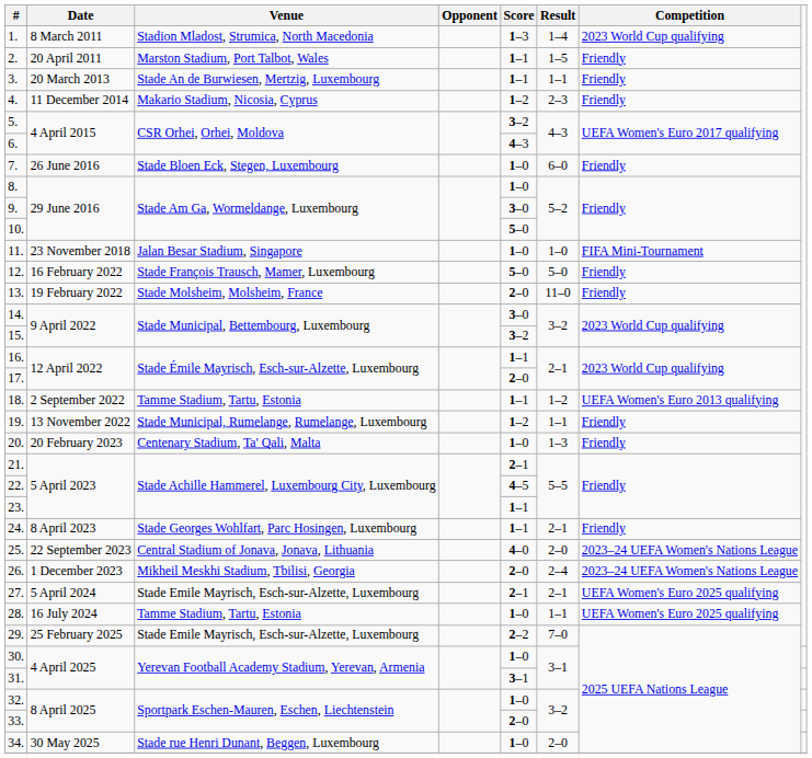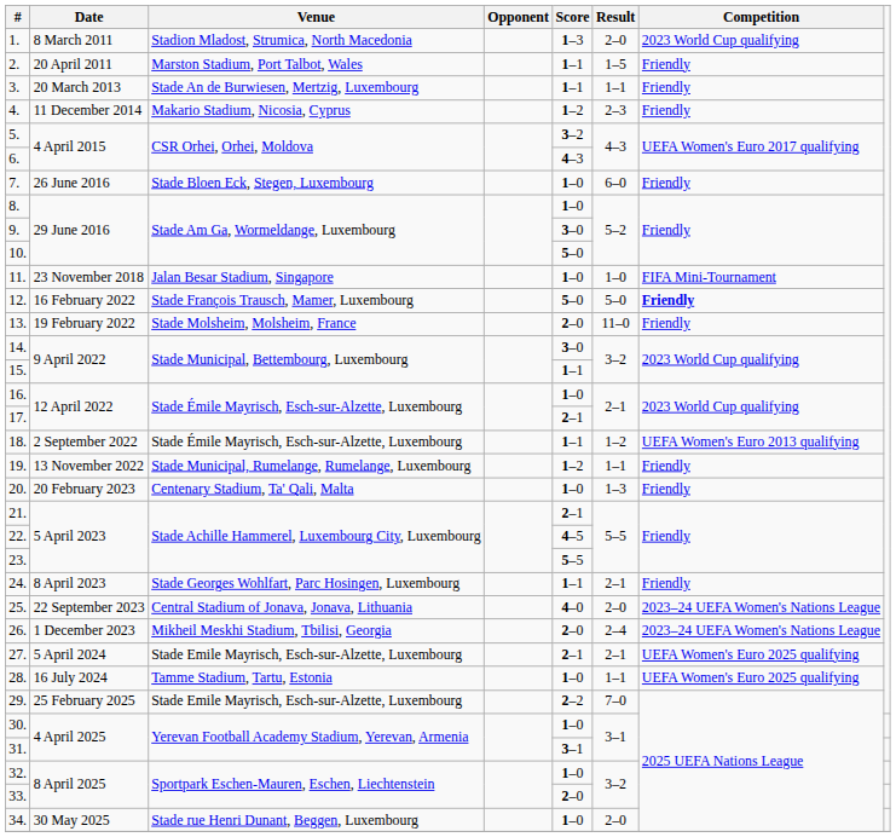1. | Result: 1–4 -> 2–0
12. | Competition: normal -> bold
15. | Score: 3–2 -> 1–1
16. | Score: 1–1 -> 1–0
17. | Score: 2–0 -> 2–1
18. | Venue: Tamme Stadium, Tartu, Estonia -> Stade Émile Mayrisch, Esch-sur-Alzette, Luxembourg
23. | Score: 1–1 -> 5–5
